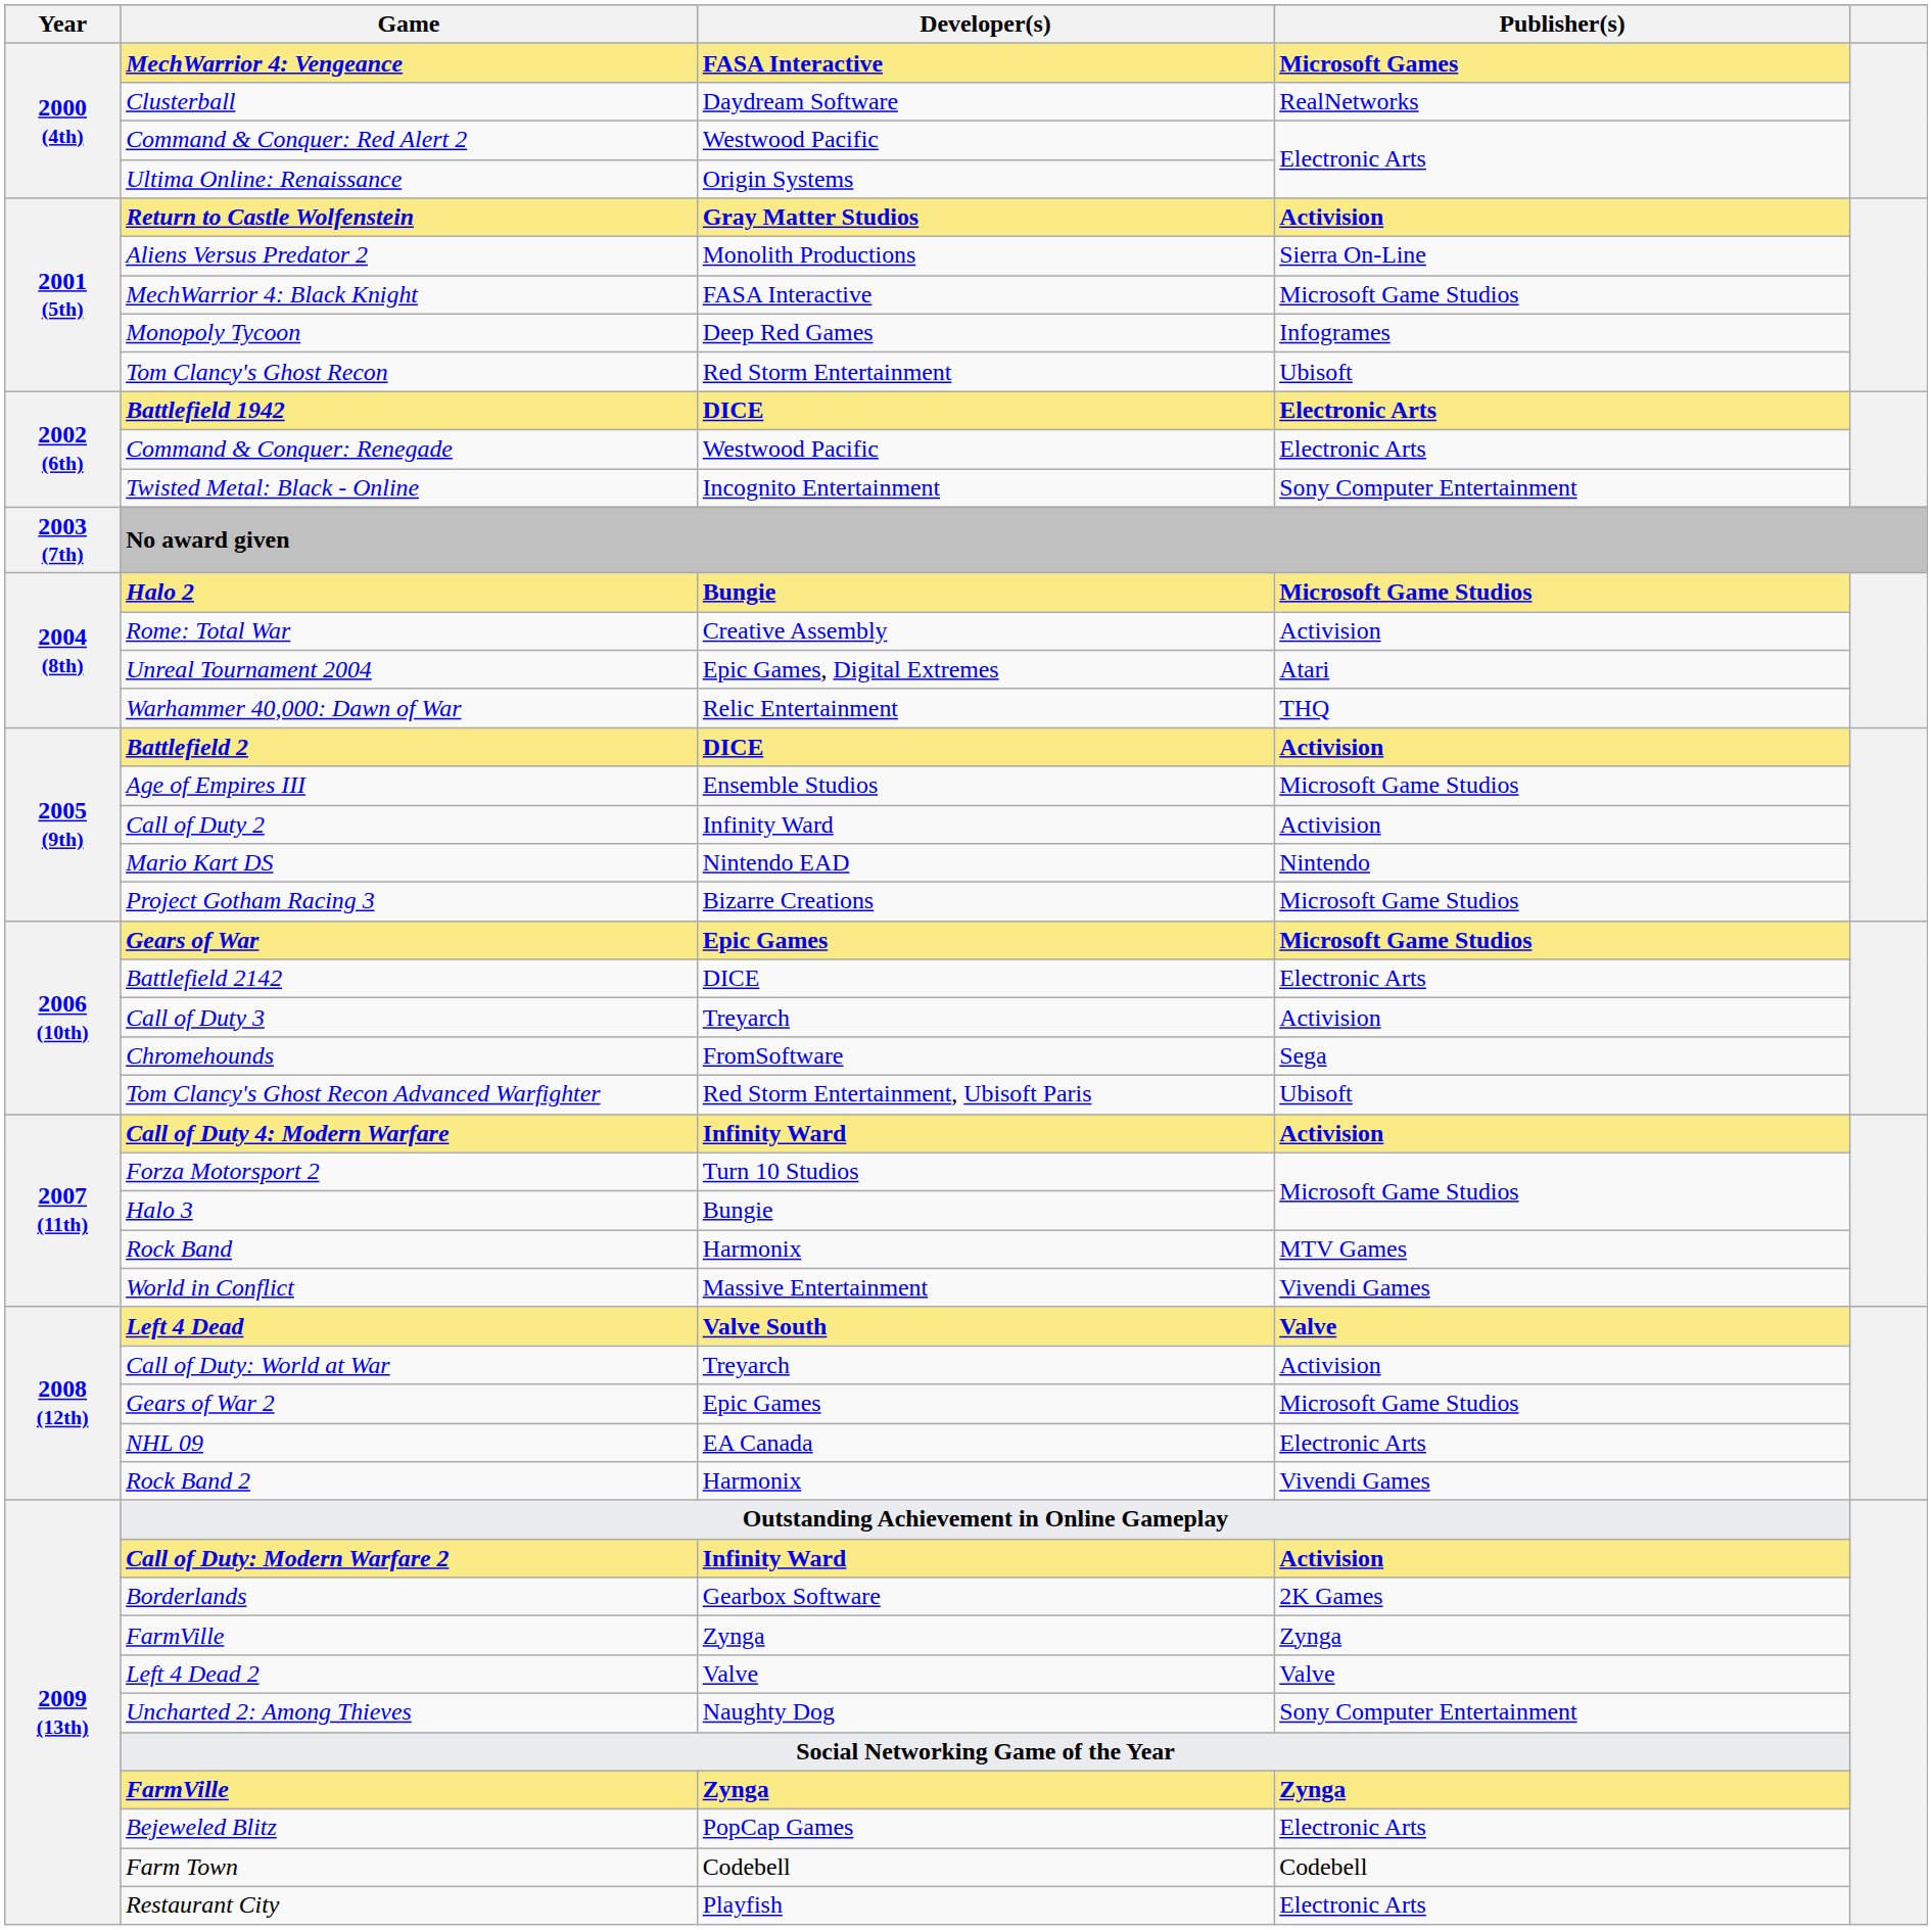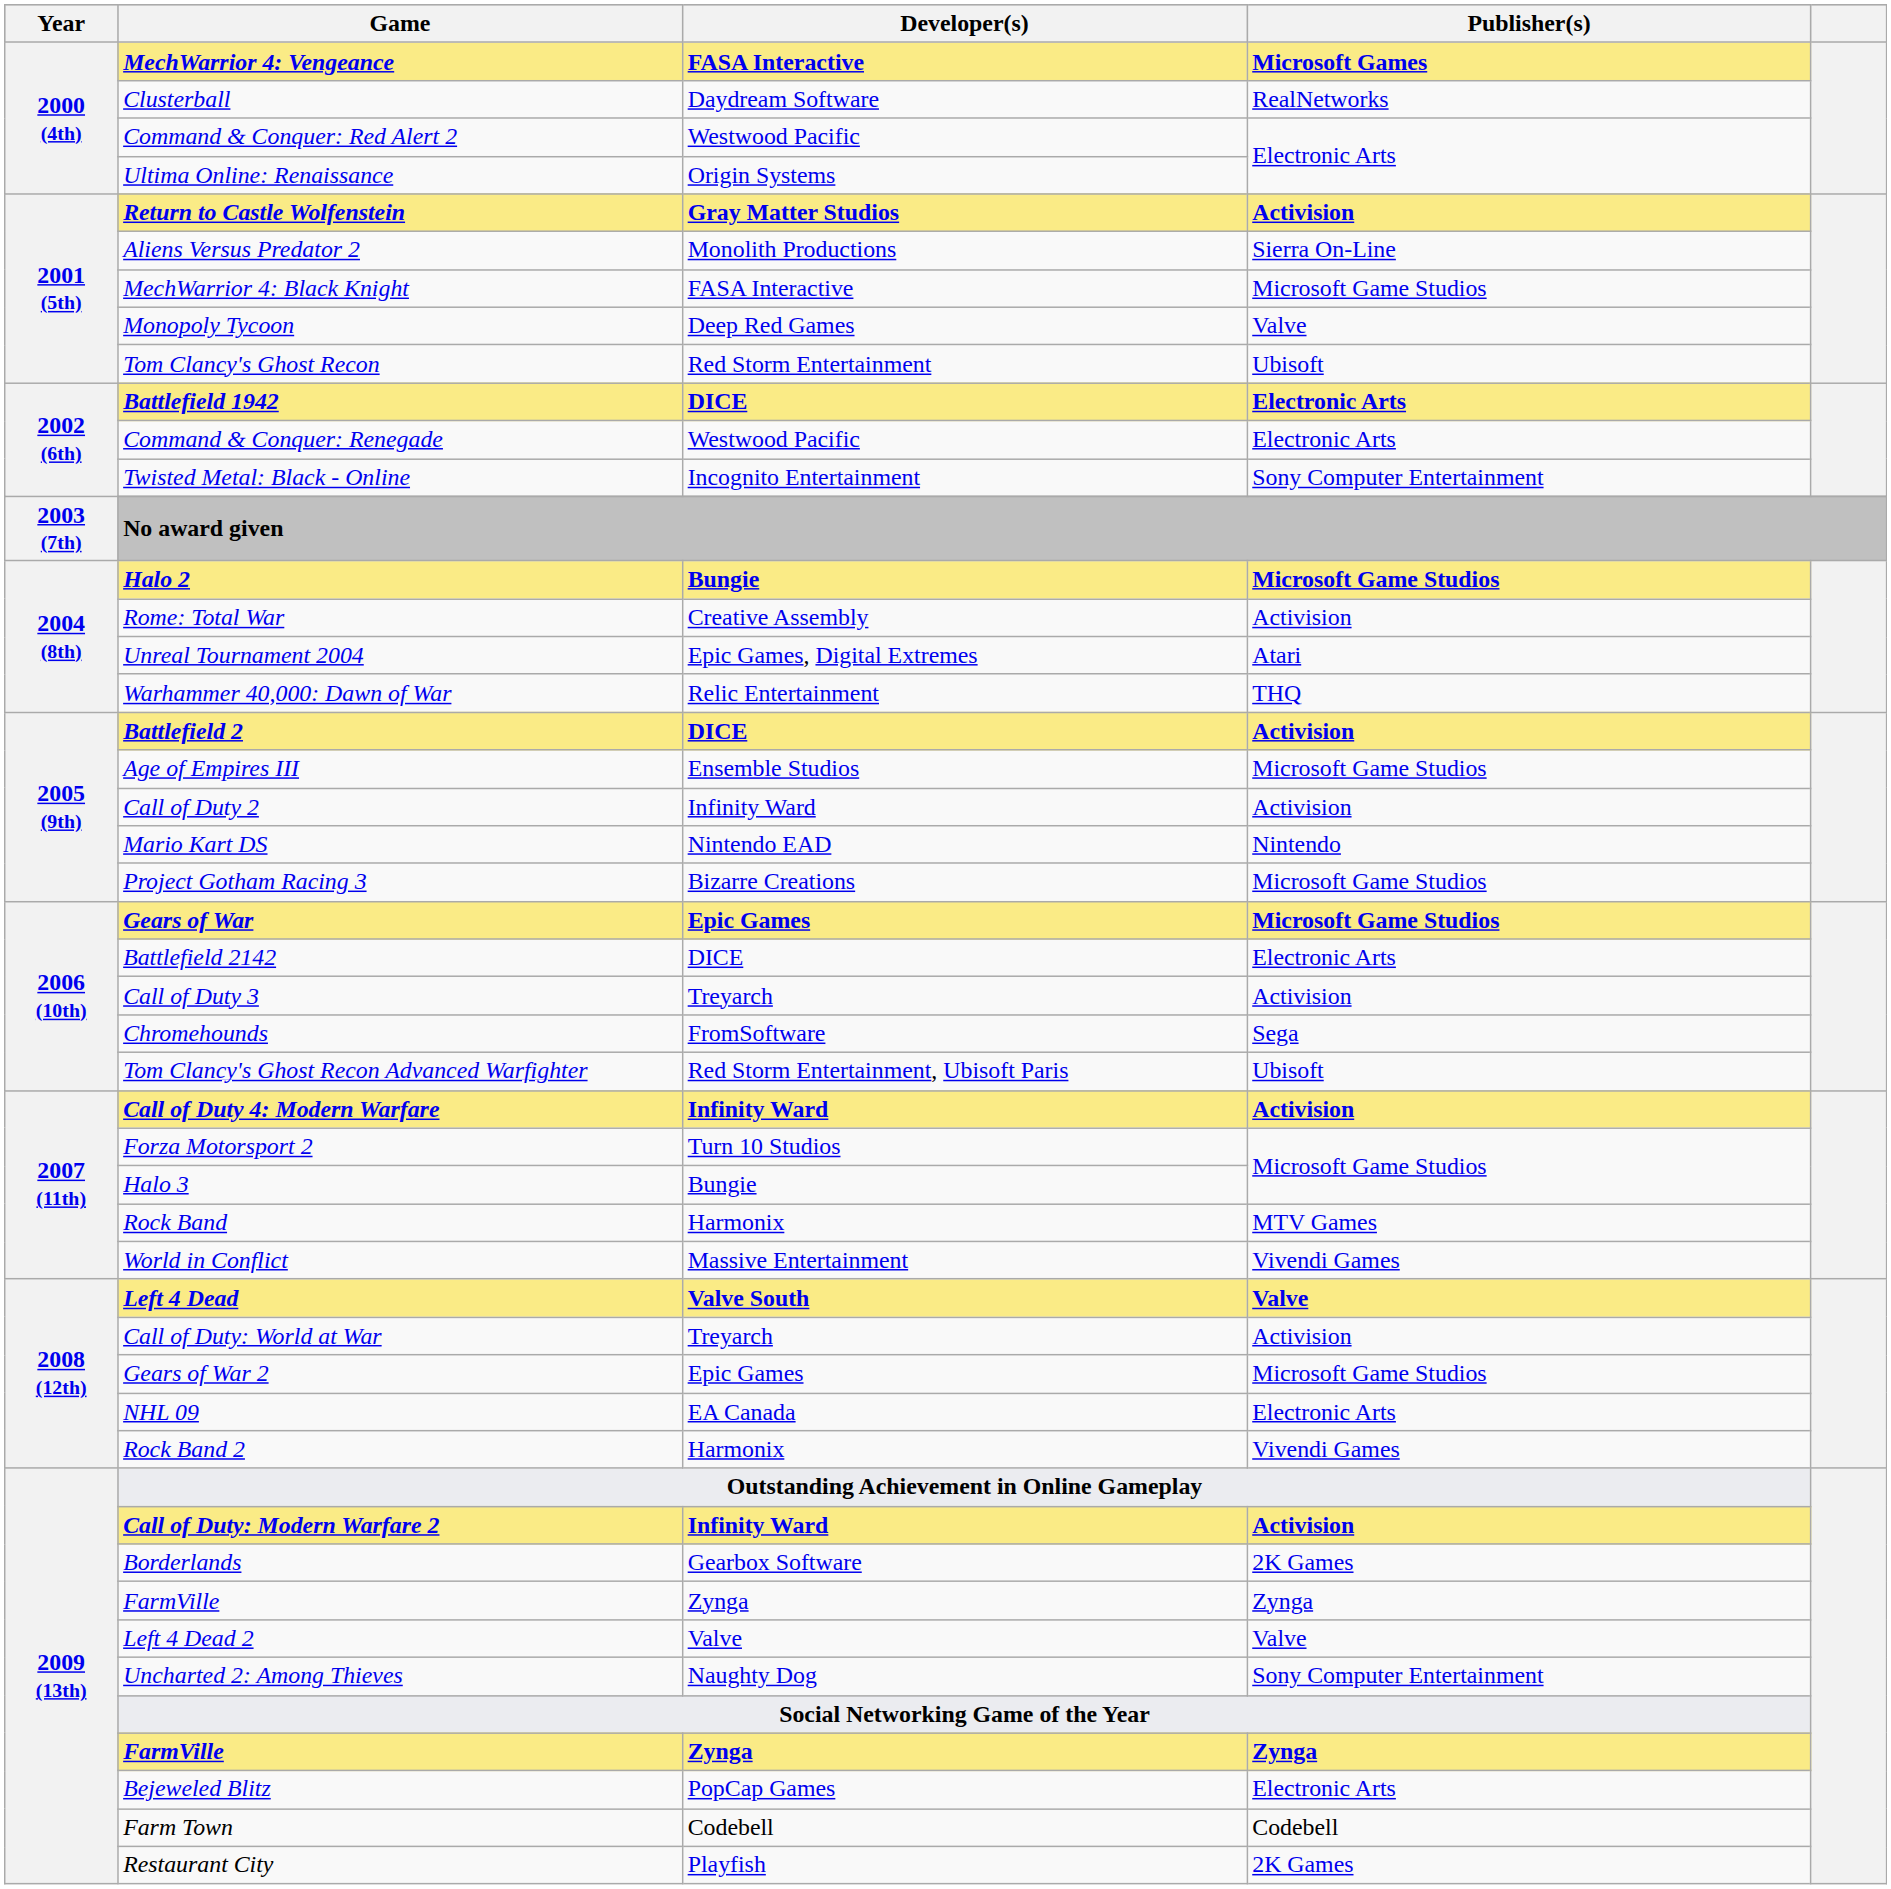Monopoly Tycoon | Publisher(s): Infogrames -> Valve
Restaurant City | Publisher(s): Electronic Arts -> 2K Games
